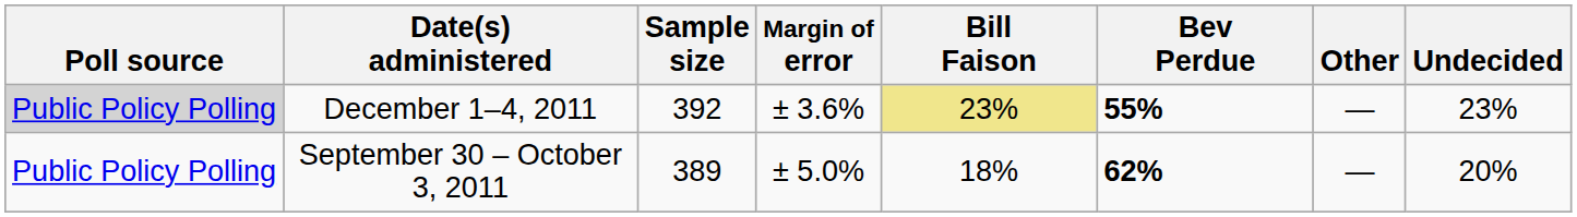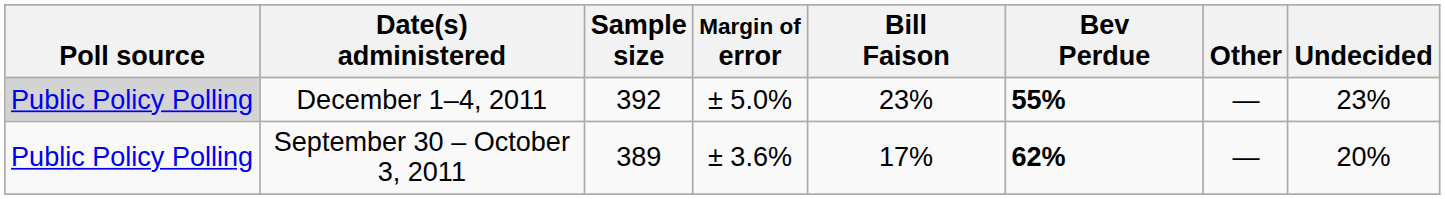December 1–4, 2011 | Margin of error: ± 3.6% -> ± 5.0%
December 1–4, 2011 | Bill Faison: khaki background -> no background
September 30 – October 3, 2011 | Margin of error: ± 5.0% -> ± 3.6%
September 30 – October 3, 2011 | Bill Faison: 18% -> 17%
